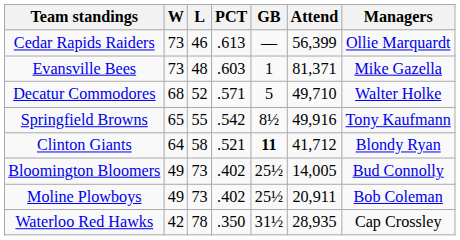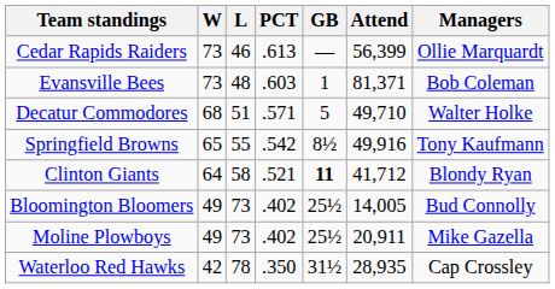Evansville Bees | Managers: Mike Gazella -> Bob Coleman
Decatur Commodores | L: 52 -> 51
Moline Plowboys | Managers: Bob Coleman -> Mike Gazella
